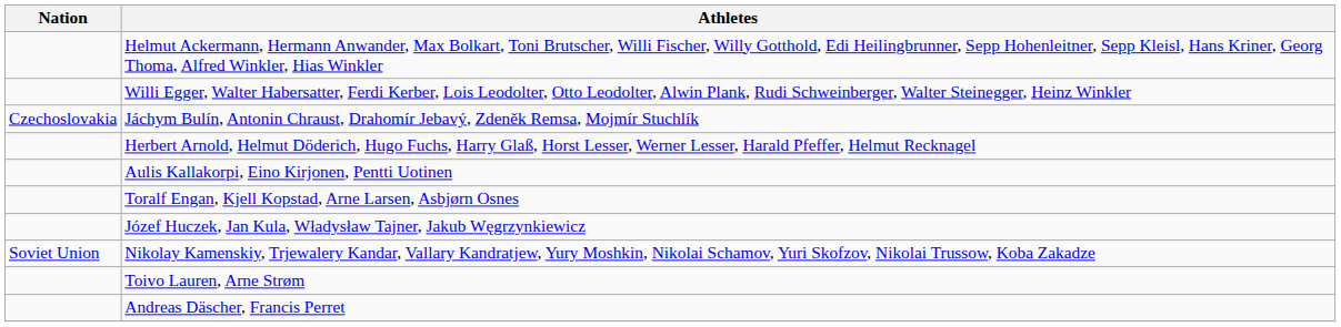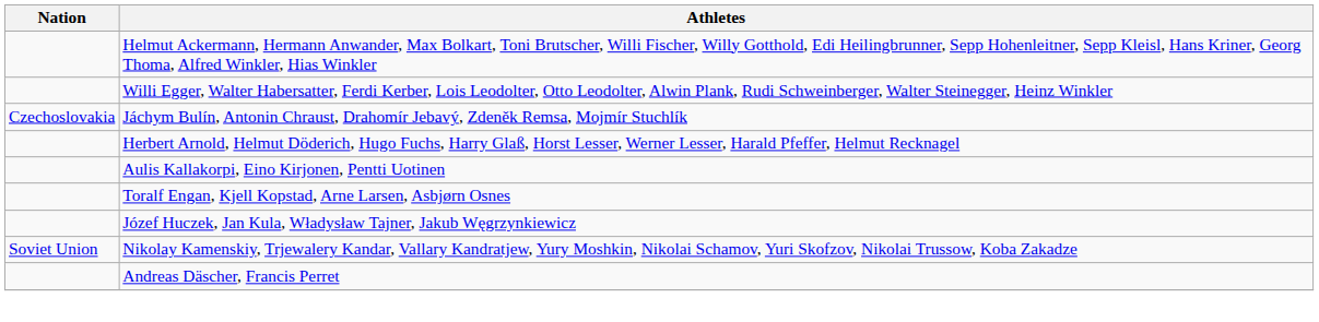- row: Toivo Lauren, Arne Strøm
